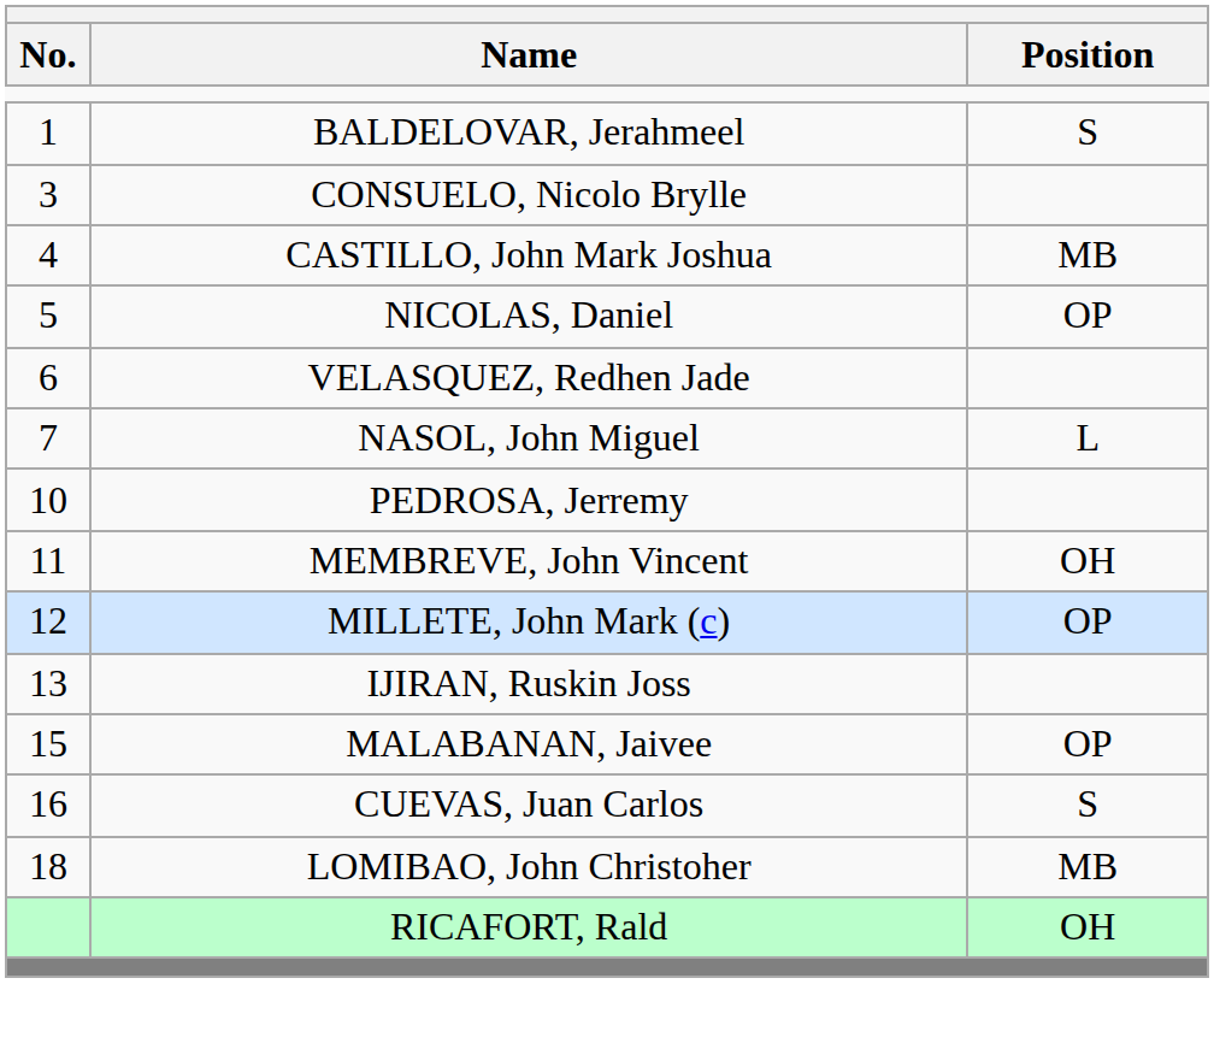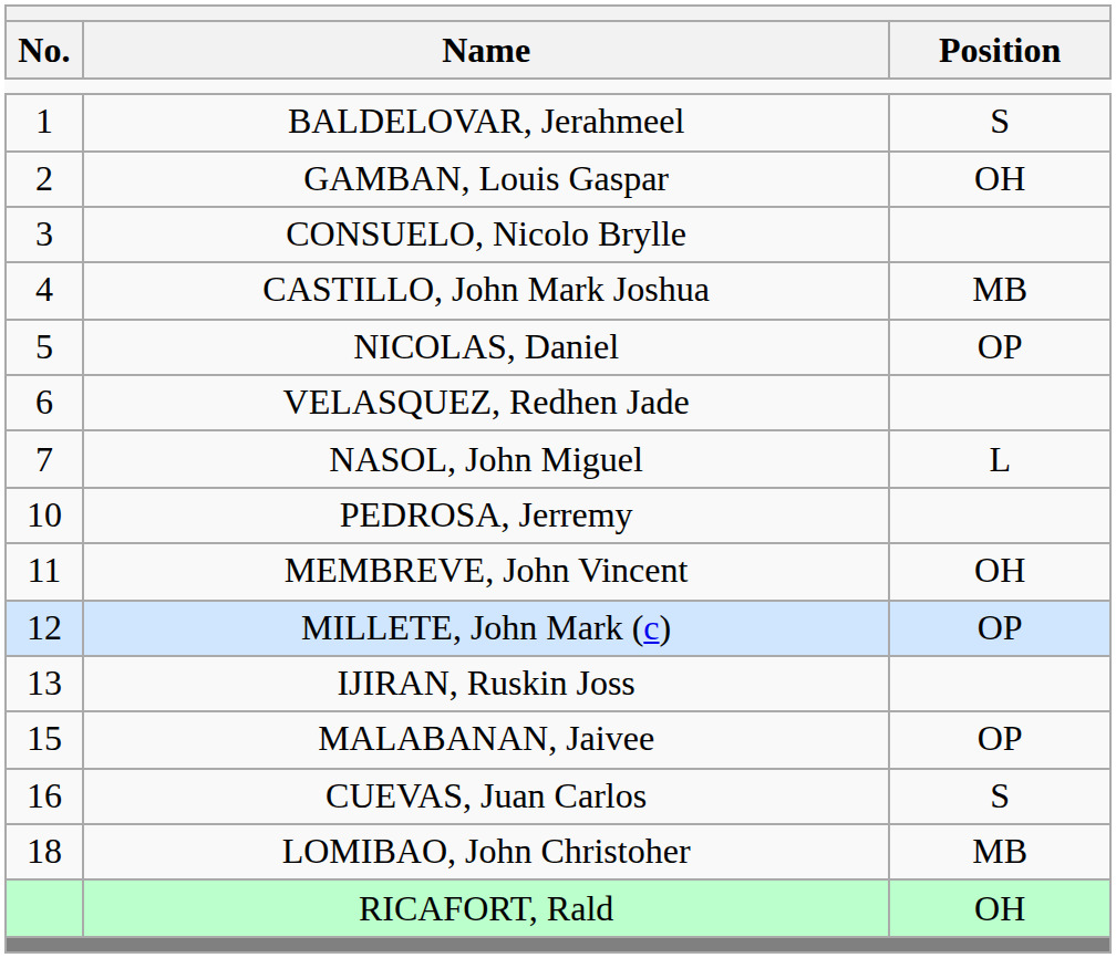+ row: 2 | GAMBAN, Louis Gaspar | OH
